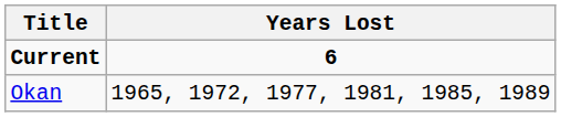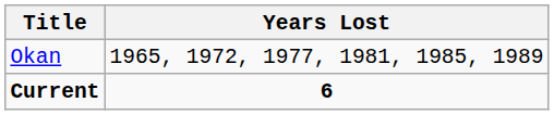rows swapped: Current <-> Okan
